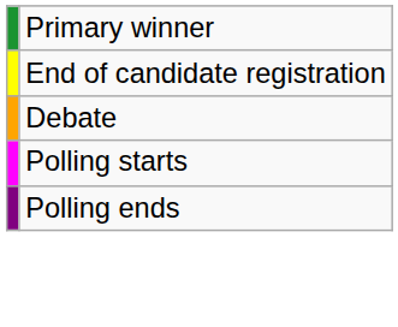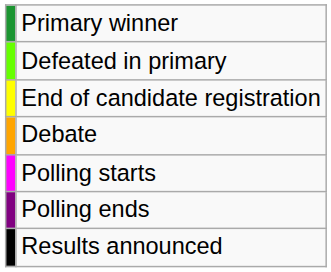+ row: Defeated in primary
+ row: Results announced
